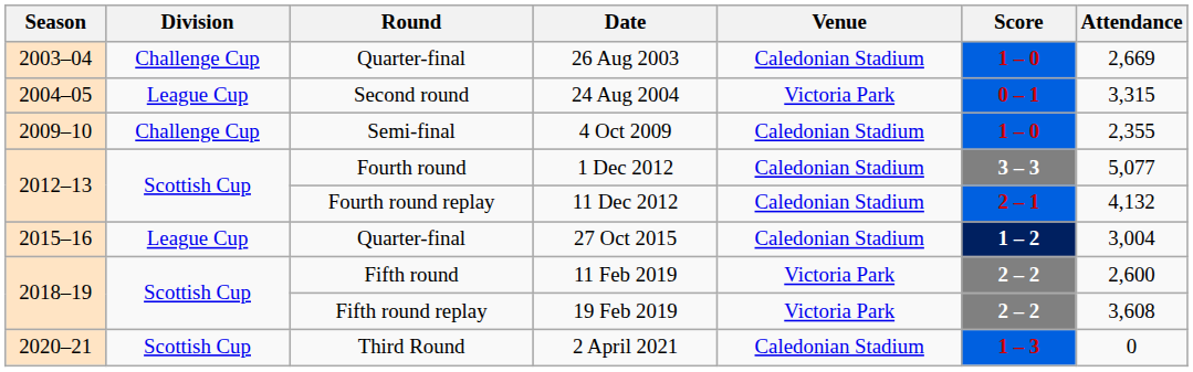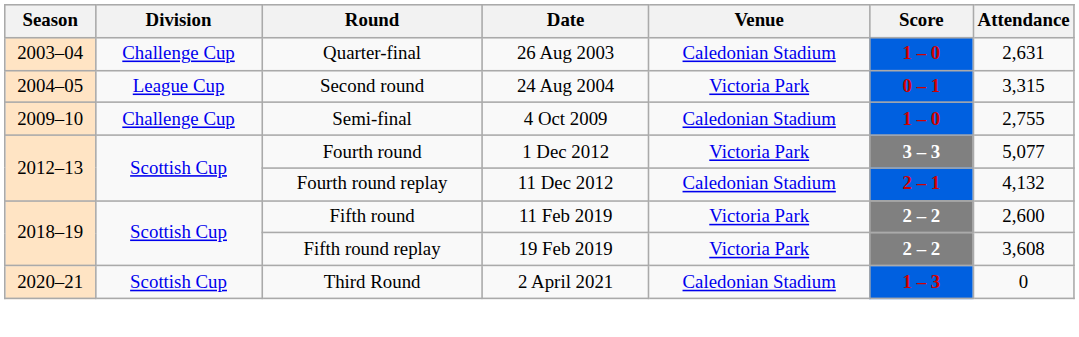26 Aug 2003 | Attendance: 2,669 -> 2,631
4 Oct 2009 | Attendance: 2,355 -> 2,755
1 Dec 2012 | Venue: Caledonian Stadium -> Victoria Park
- row: 2015–16 | League Cup | Quarter-final | 27 Oct 2015 | Caledonian Stadium | 1 – 2 | 3,004
